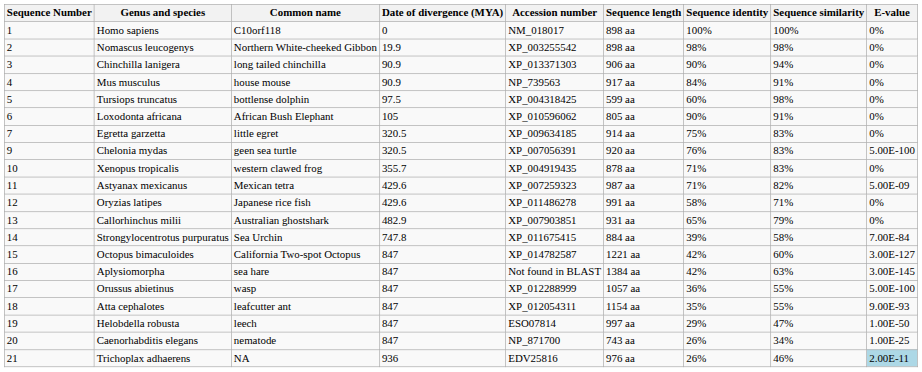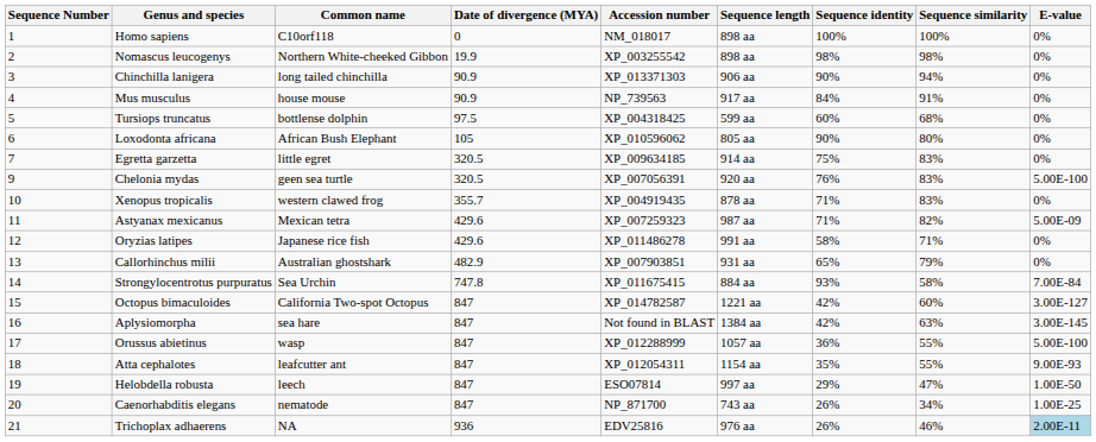Tursiops truncatus | Sequence similarity: 98% -> 68%
Loxodonta africana | Sequence similarity: 91% -> 80%
Strongylocentrotus purpuratus | Sequence identity: 39% -> 93%
